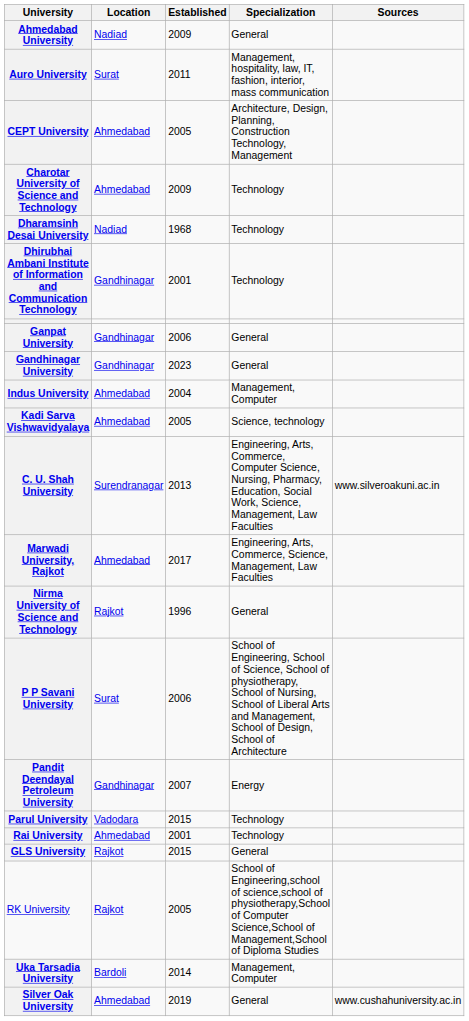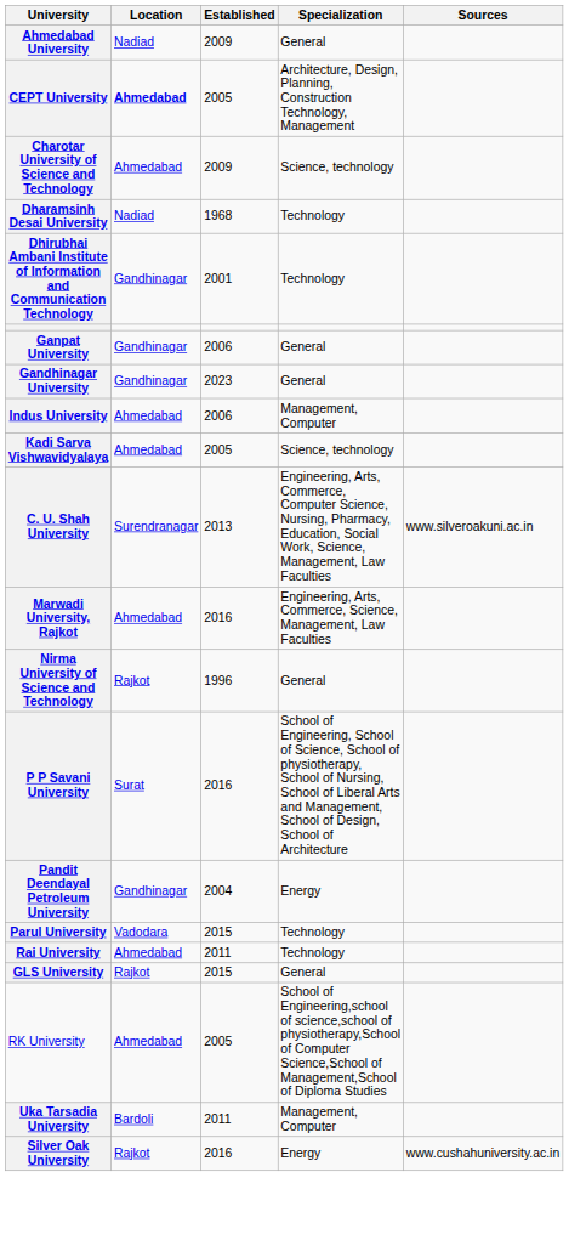- row: Auro University | Surat | 2011 | Management, hospitality, law, IT, fashion, interior, mass communication
CEPT University | Location: normal -> bold
Charotar University of Science and Technology | Specialization: Technology -> Science, technology
Indus University | Established: 2004 -> 2006
Marwadi University, Rajkot | Established: 2017 -> 2016
P P Savani University | Established: 2006 -> 2016
Pandit Deendayal Petroleum University | Established: 2007 -> 2004
Rai University | Established: 2001 -> 2011
RK University | Location: Rajkot -> Ahmedabad
Uka Tarsadia University | Established: 2014 -> 2011
Silver Oak University | Location: Ahmedabad -> Rajkot
Silver Oak University | Established: 2019 -> 2016
Silver Oak University | Specialization: General -> Energy
